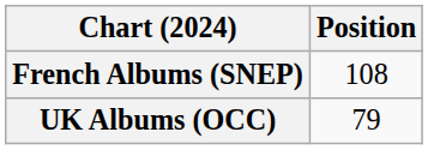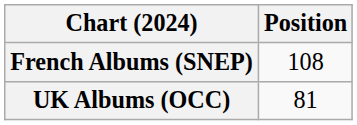UK Albums (OCC) | Position: 79 -> 81
